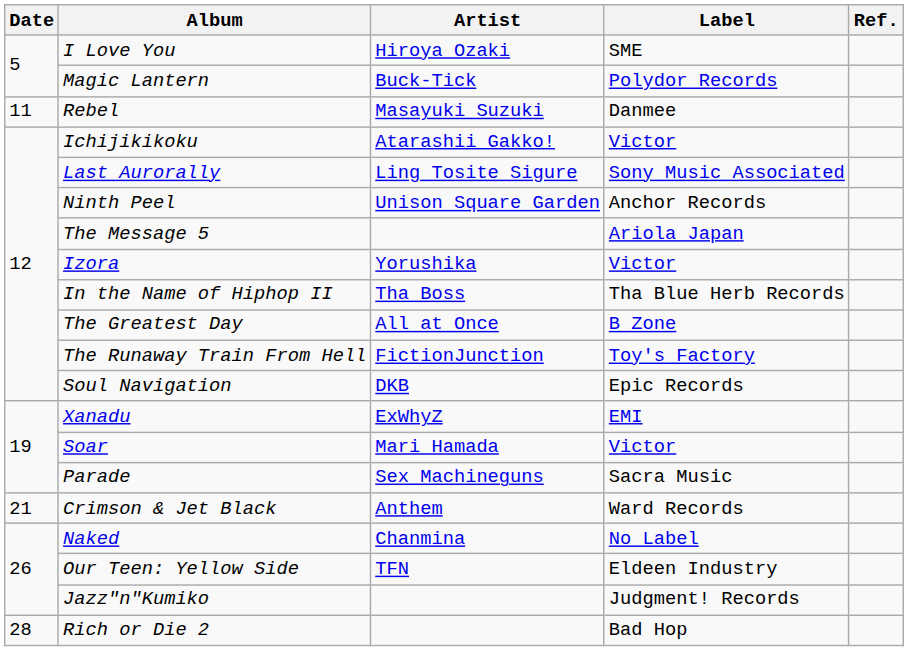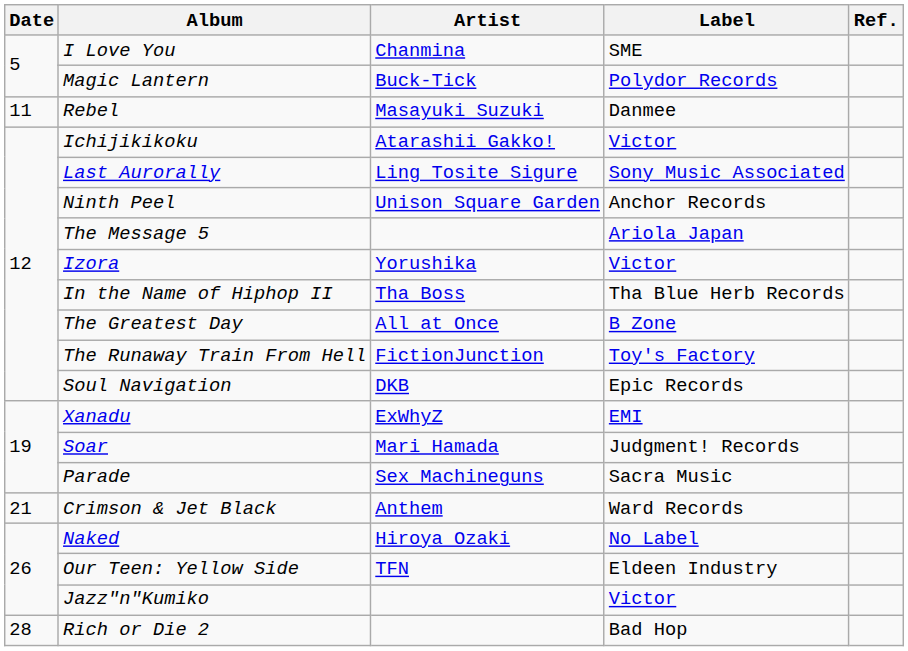I Love You | Artist: Hiroya Ozaki -> Chanmina
Soar | Label: Victor -> Judgment! Records
Naked | Artist: Chanmina -> Hiroya Ozaki
Jazz"n"Kumiko | Label: Judgment! Records -> Victor
